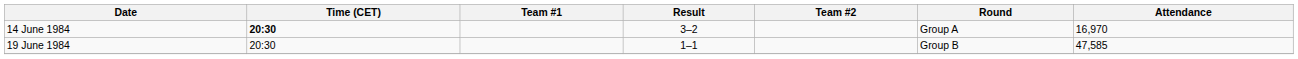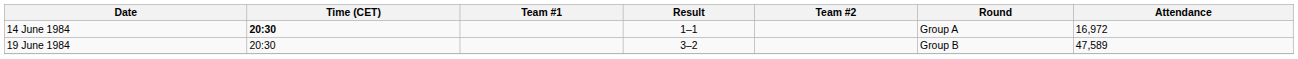14 June 1984 | Result: 3–2 -> 1–1
14 June 1984 | Attendance: 16,970 -> 16,972
19 June 1984 | Result: 1–1 -> 3–2
19 June 1984 | Attendance: 47,585 -> 47,589
